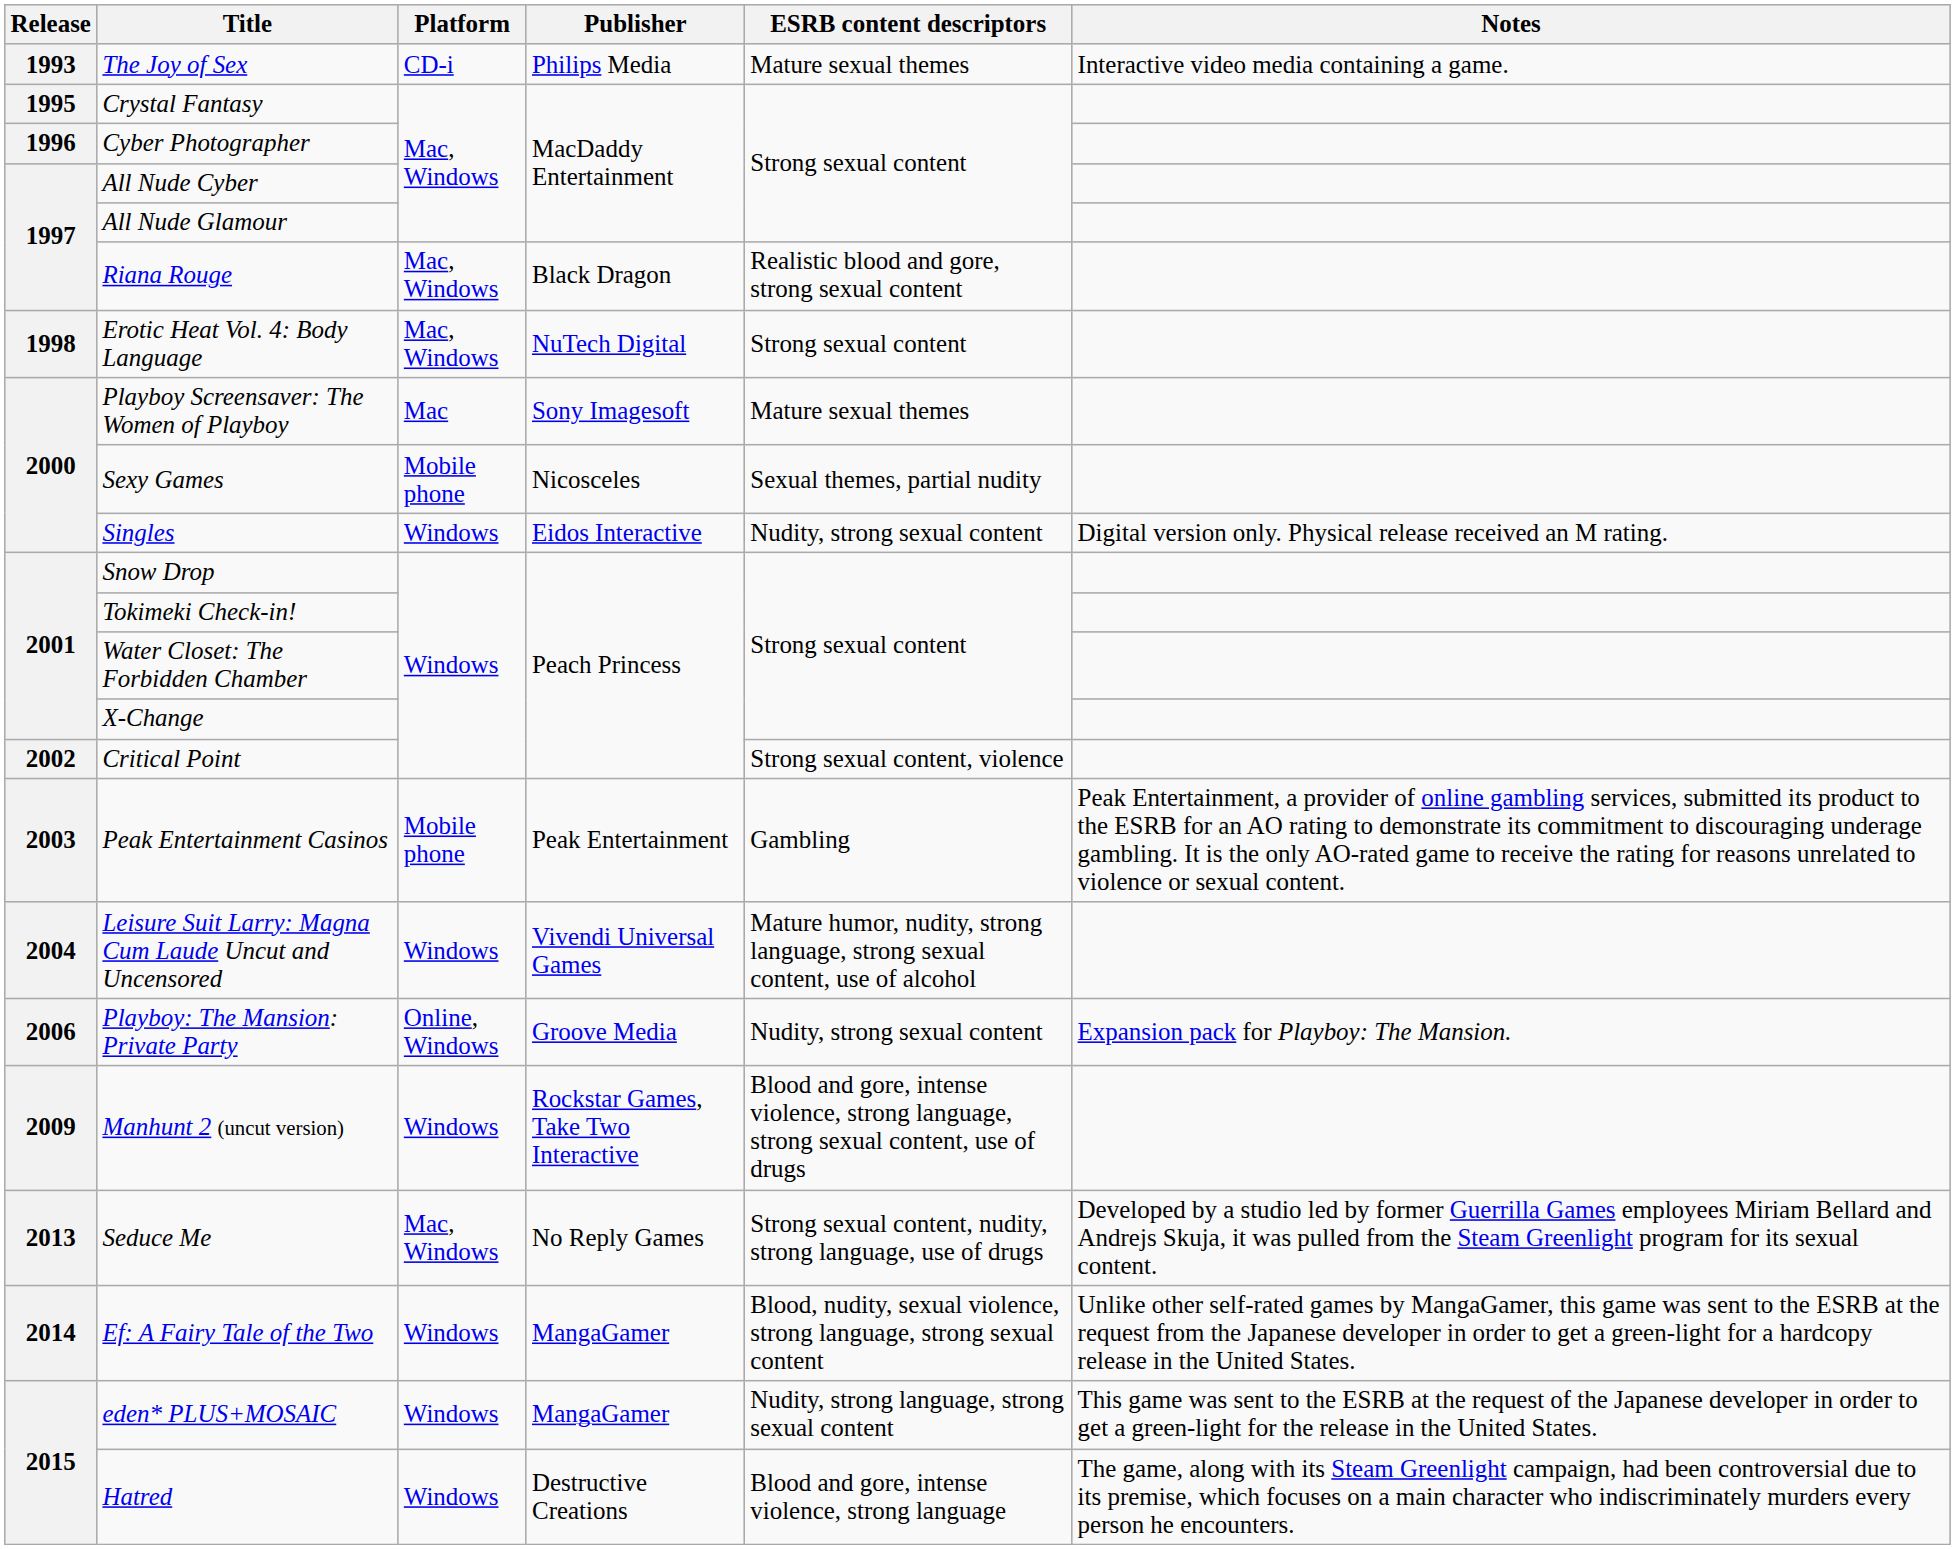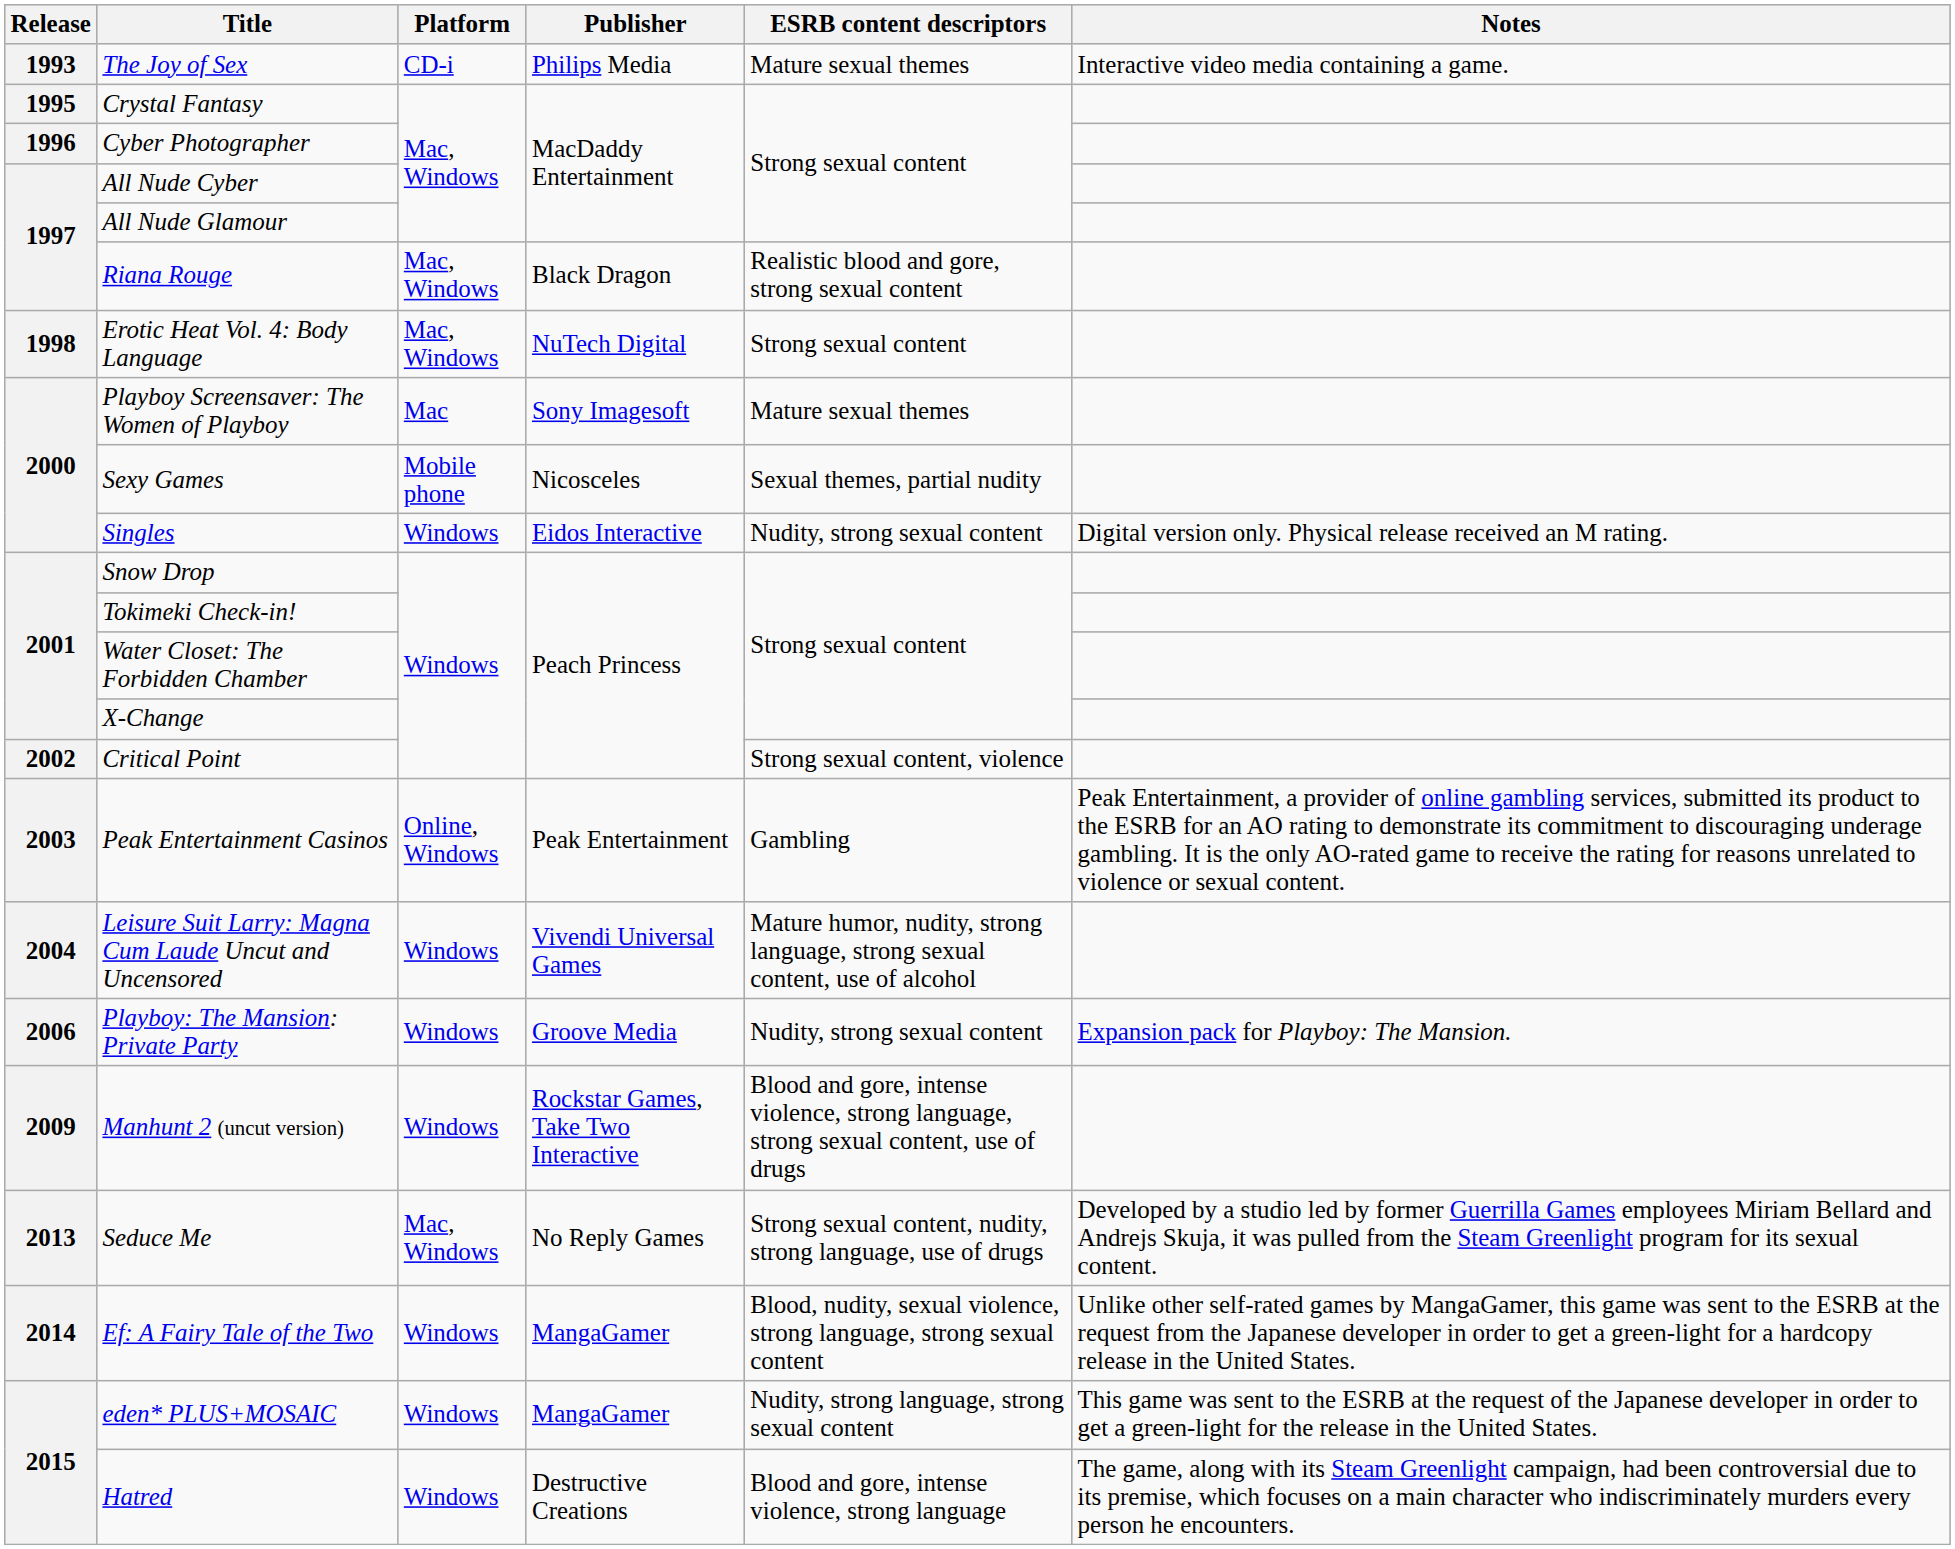Peak Entertainment Casinos | Platform: Mobile phone -> Online, Windows
Playboy: The Mansion: Private Party | Platform: Online, Windows -> Windows
